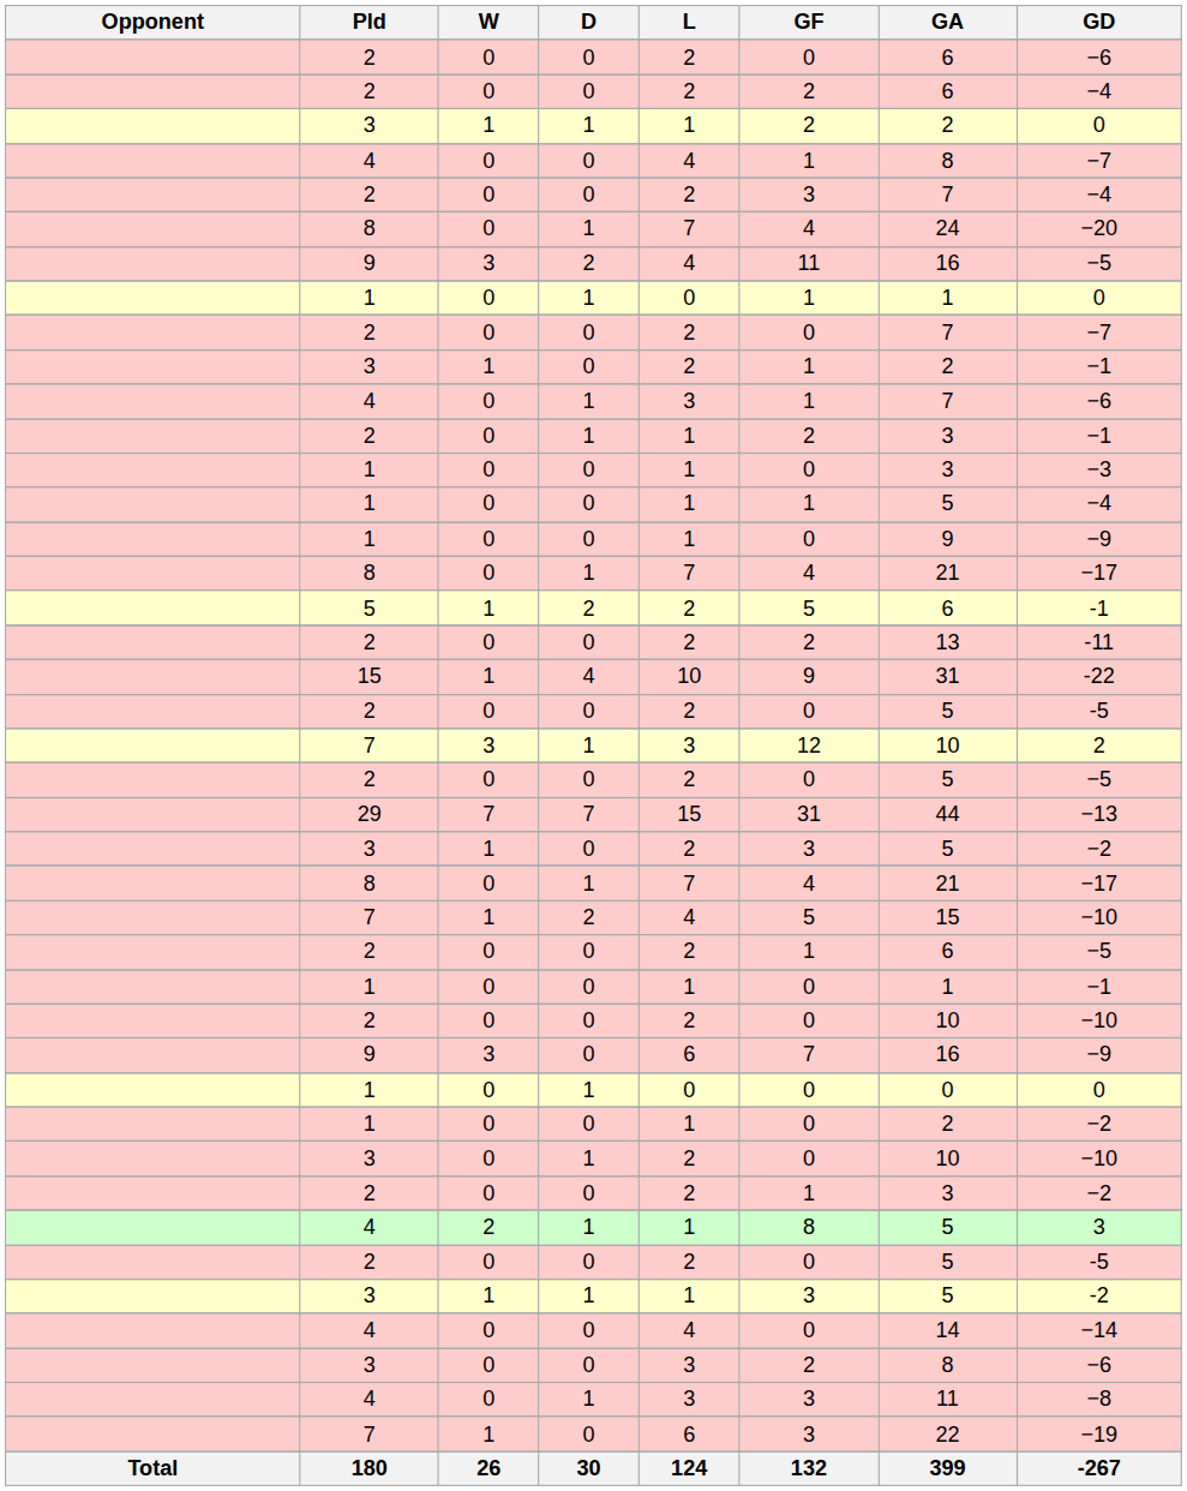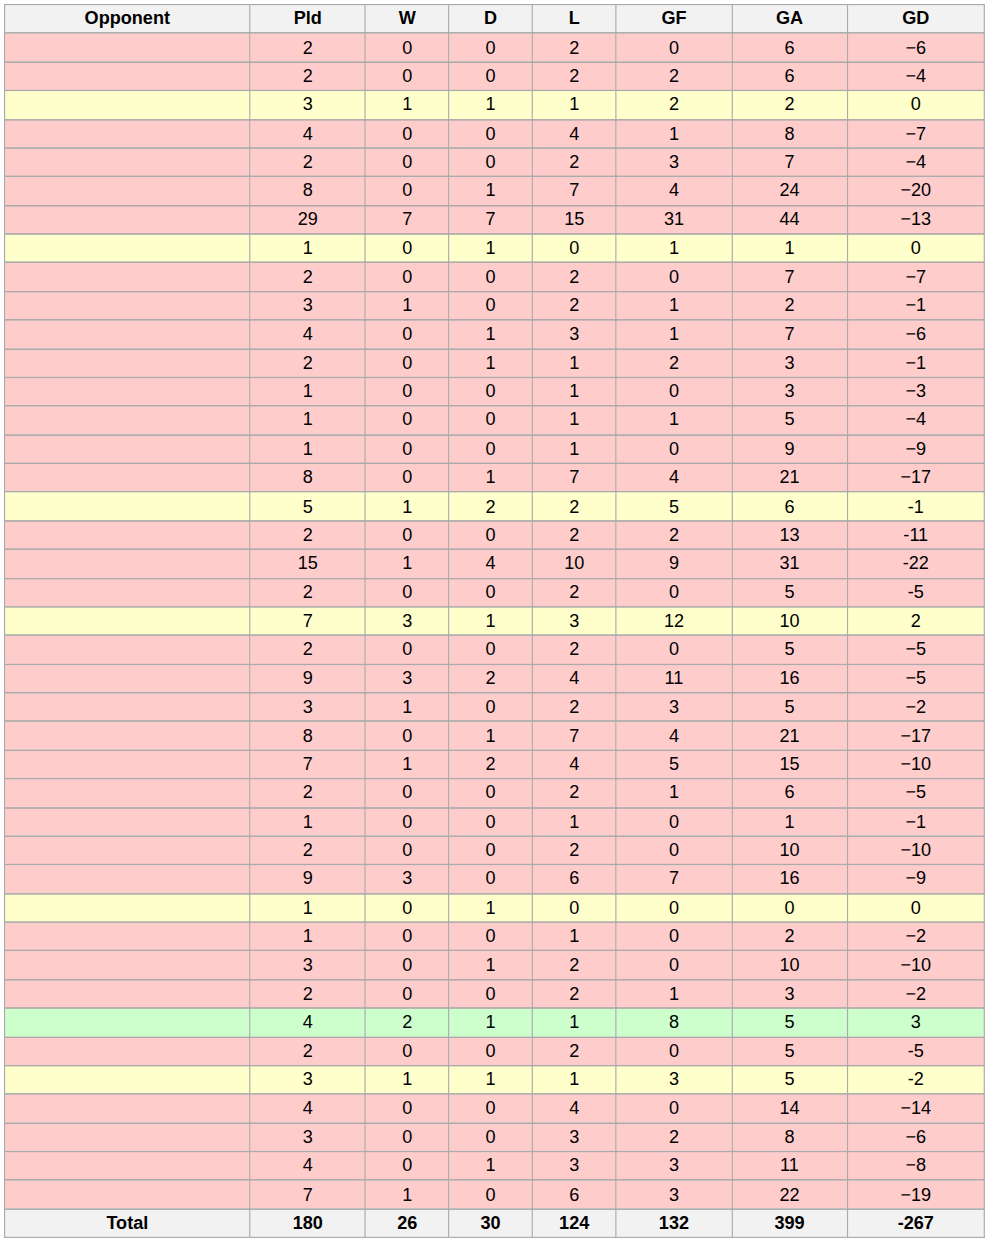rows swapped: 9 / 2 <-> 29
